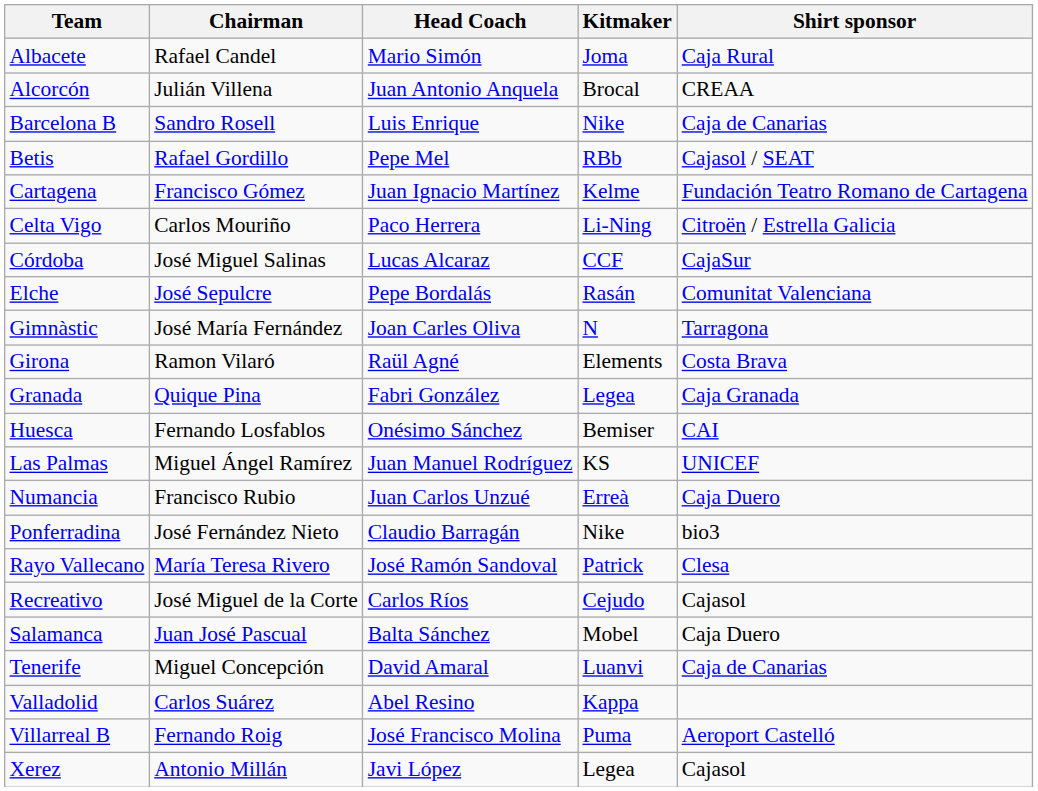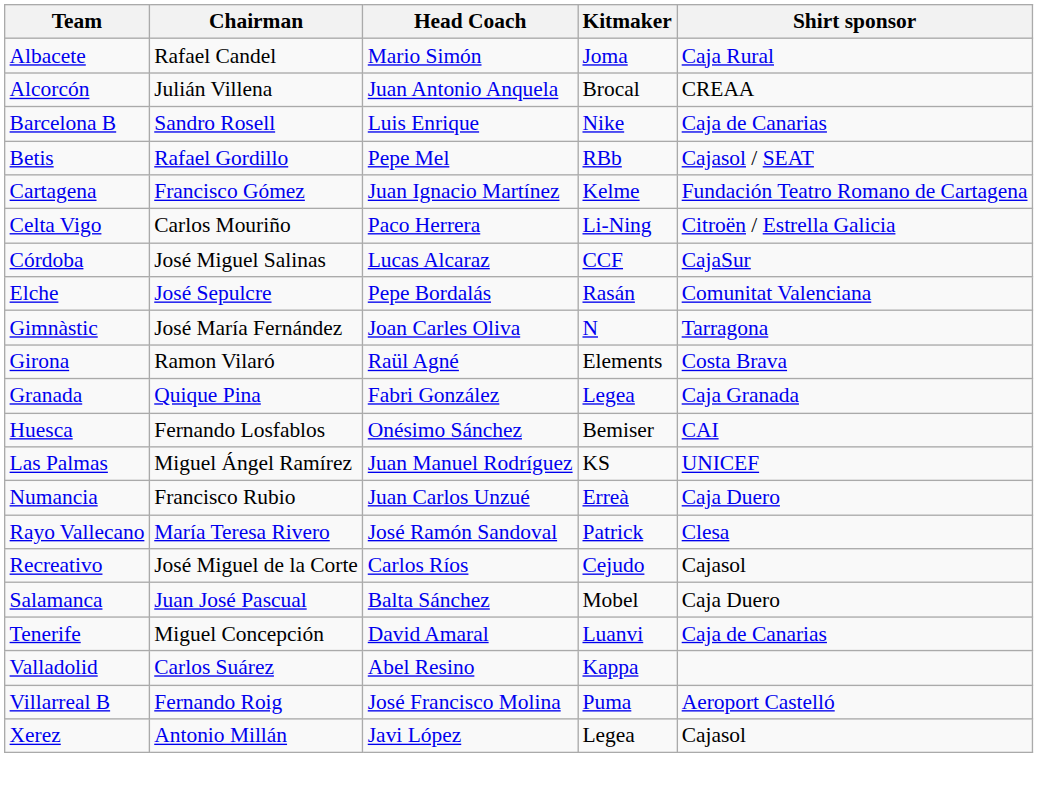- row: Ponferradina | José Fernández Nieto | Claudio Barragán | Nike | bio3
